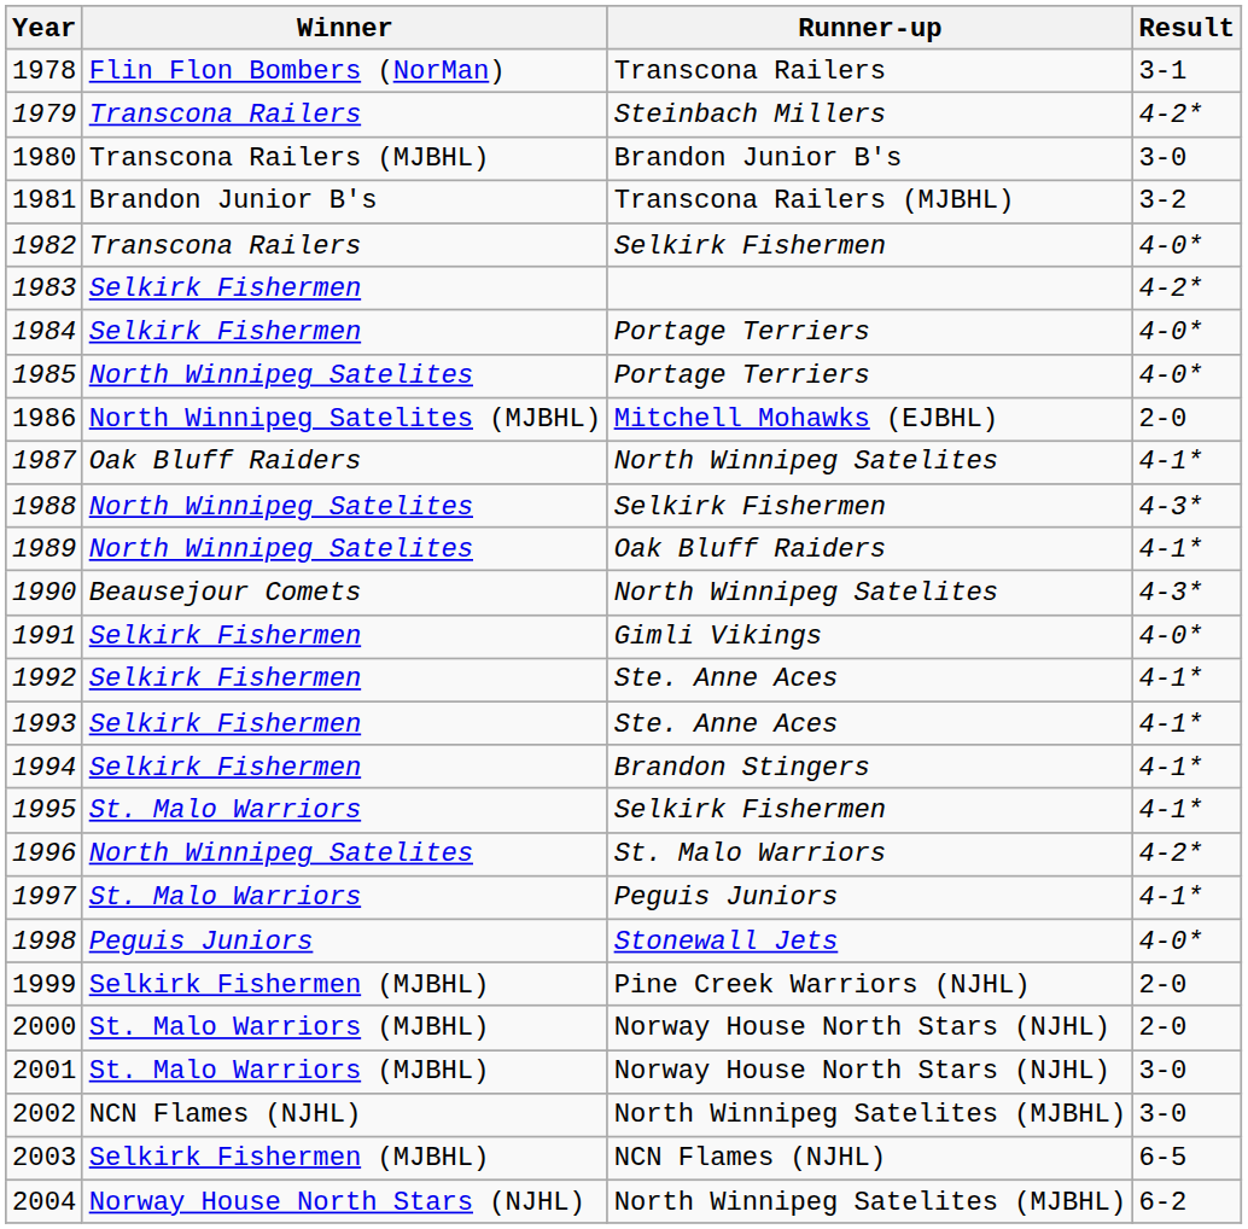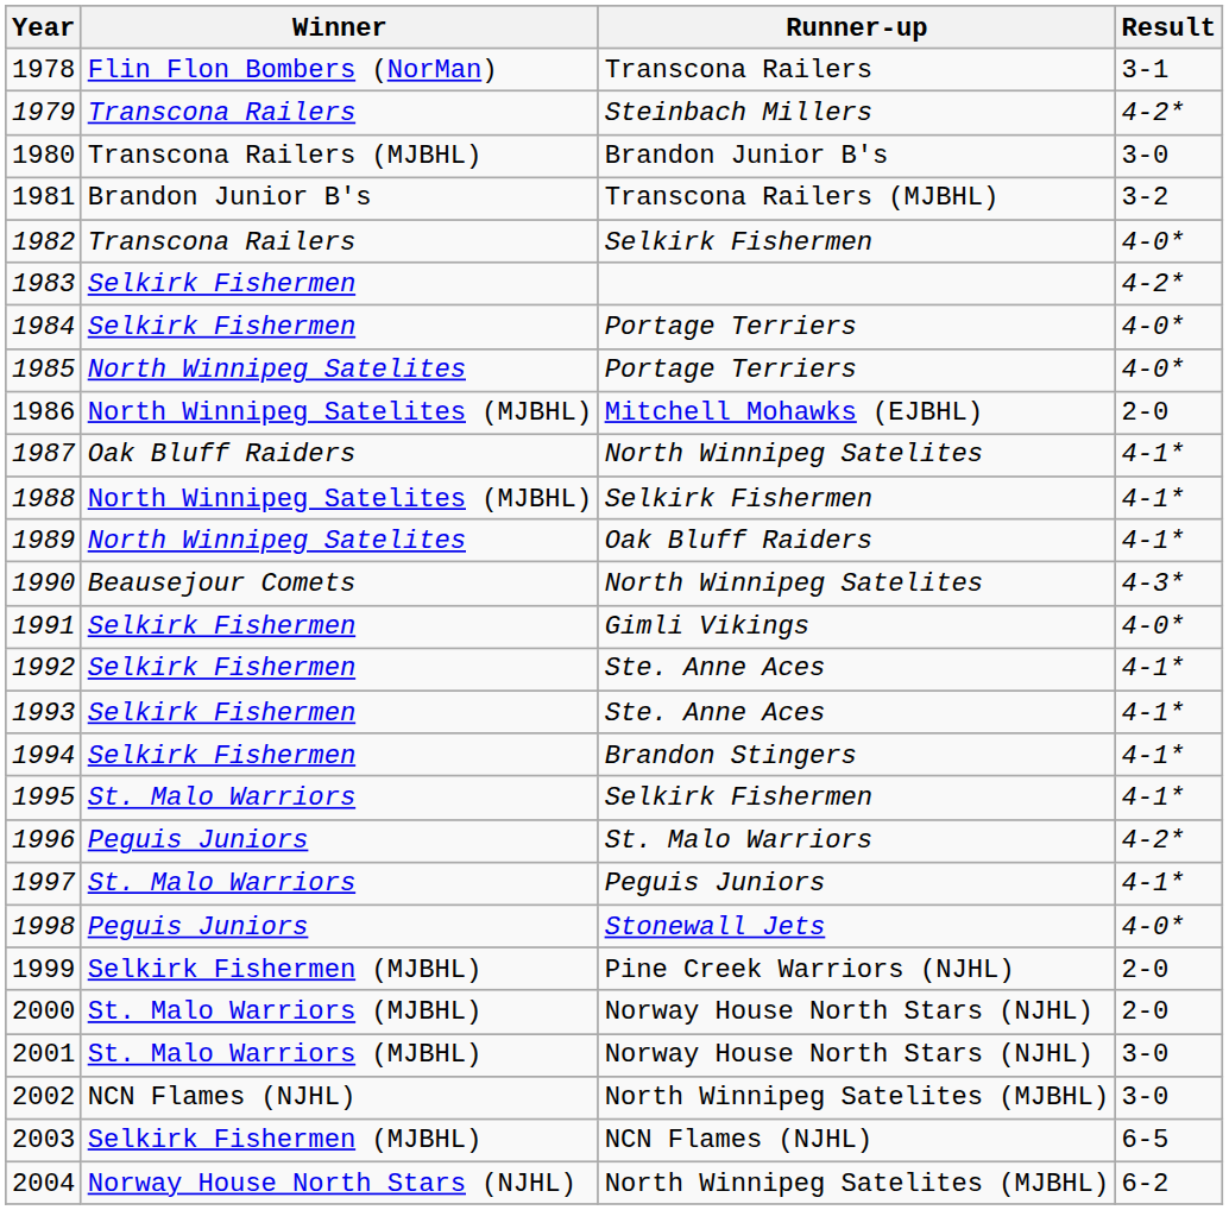1988 | Winner: North Winnipeg Satelites -> North Winnipeg Satelites (MJBHL)
1988 | Result: 4-3* -> 4-1*
1996 | Winner: North Winnipeg Satelites -> Peguis Juniors
